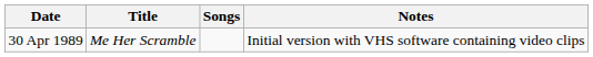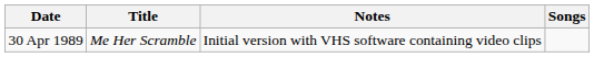columns swapped: Songs <-> Notes
